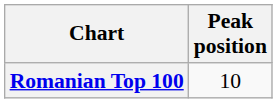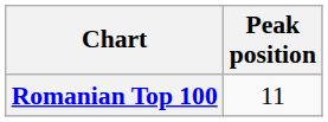Romanian Top 100 | Peak position: 10 -> 11
